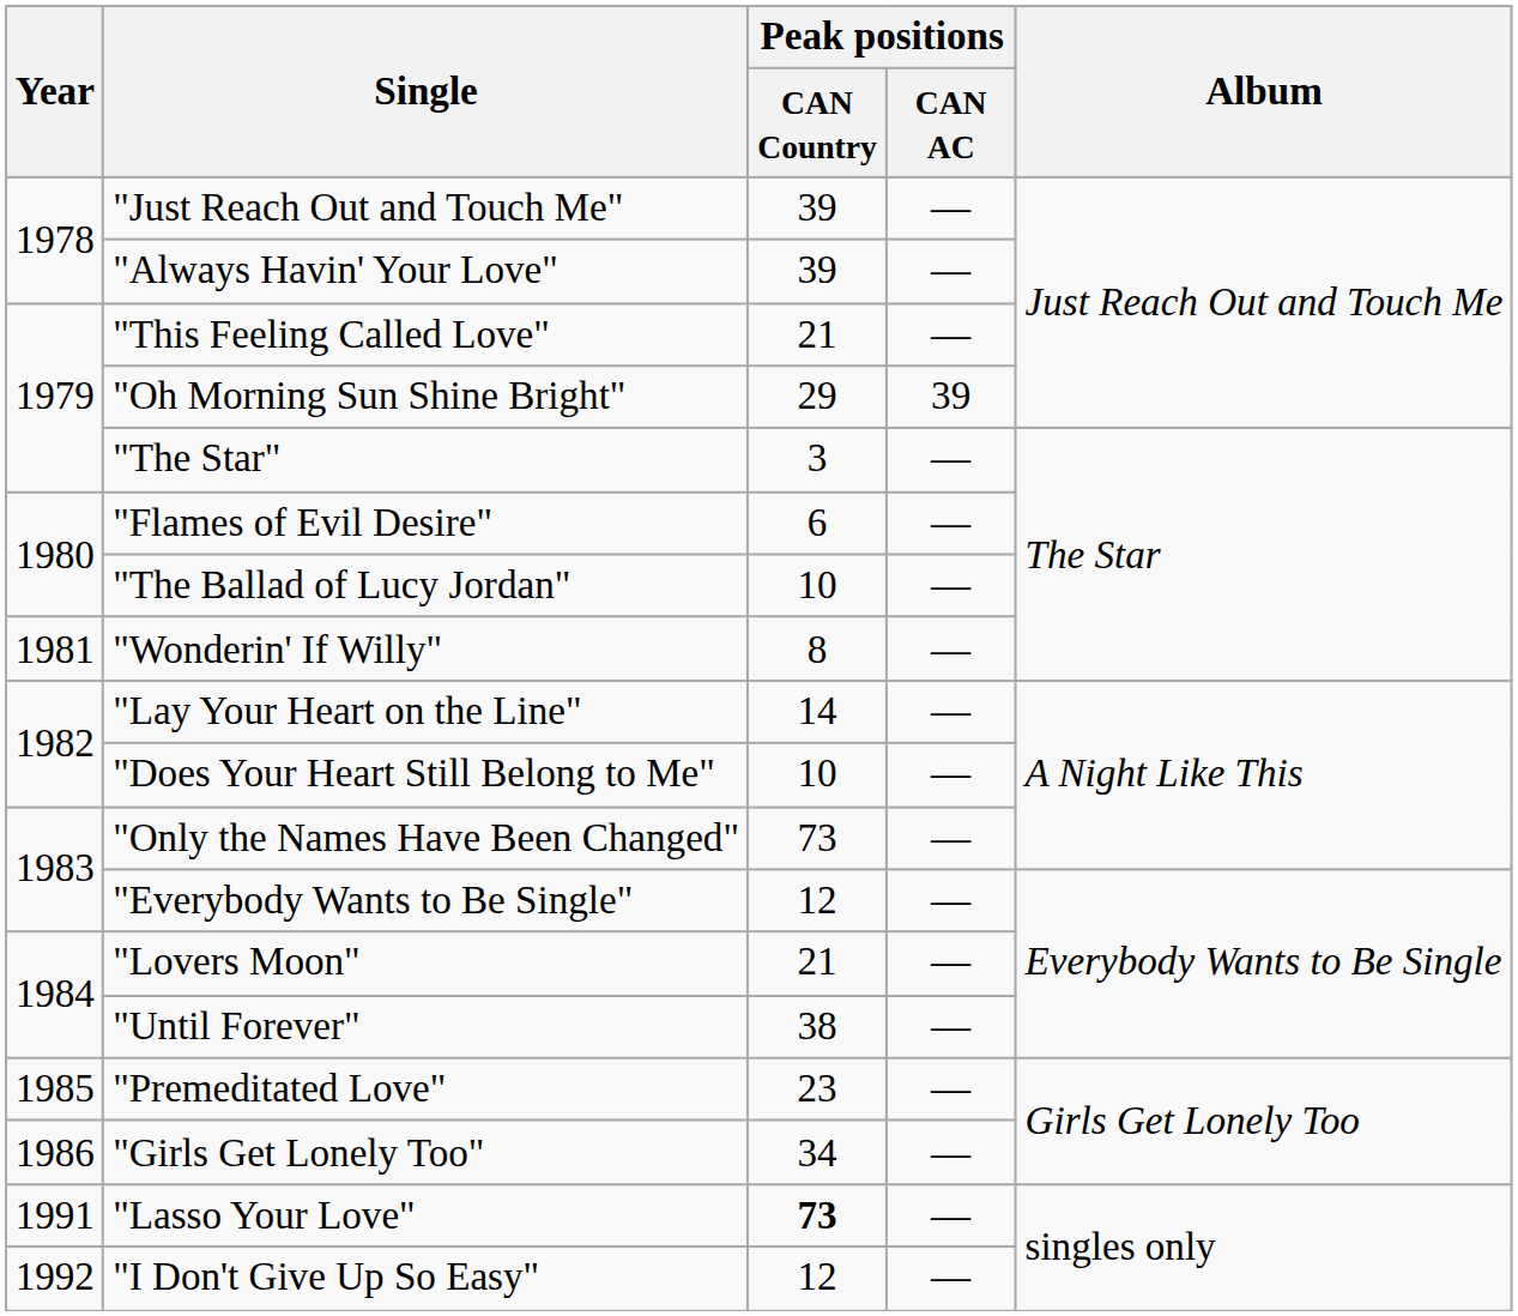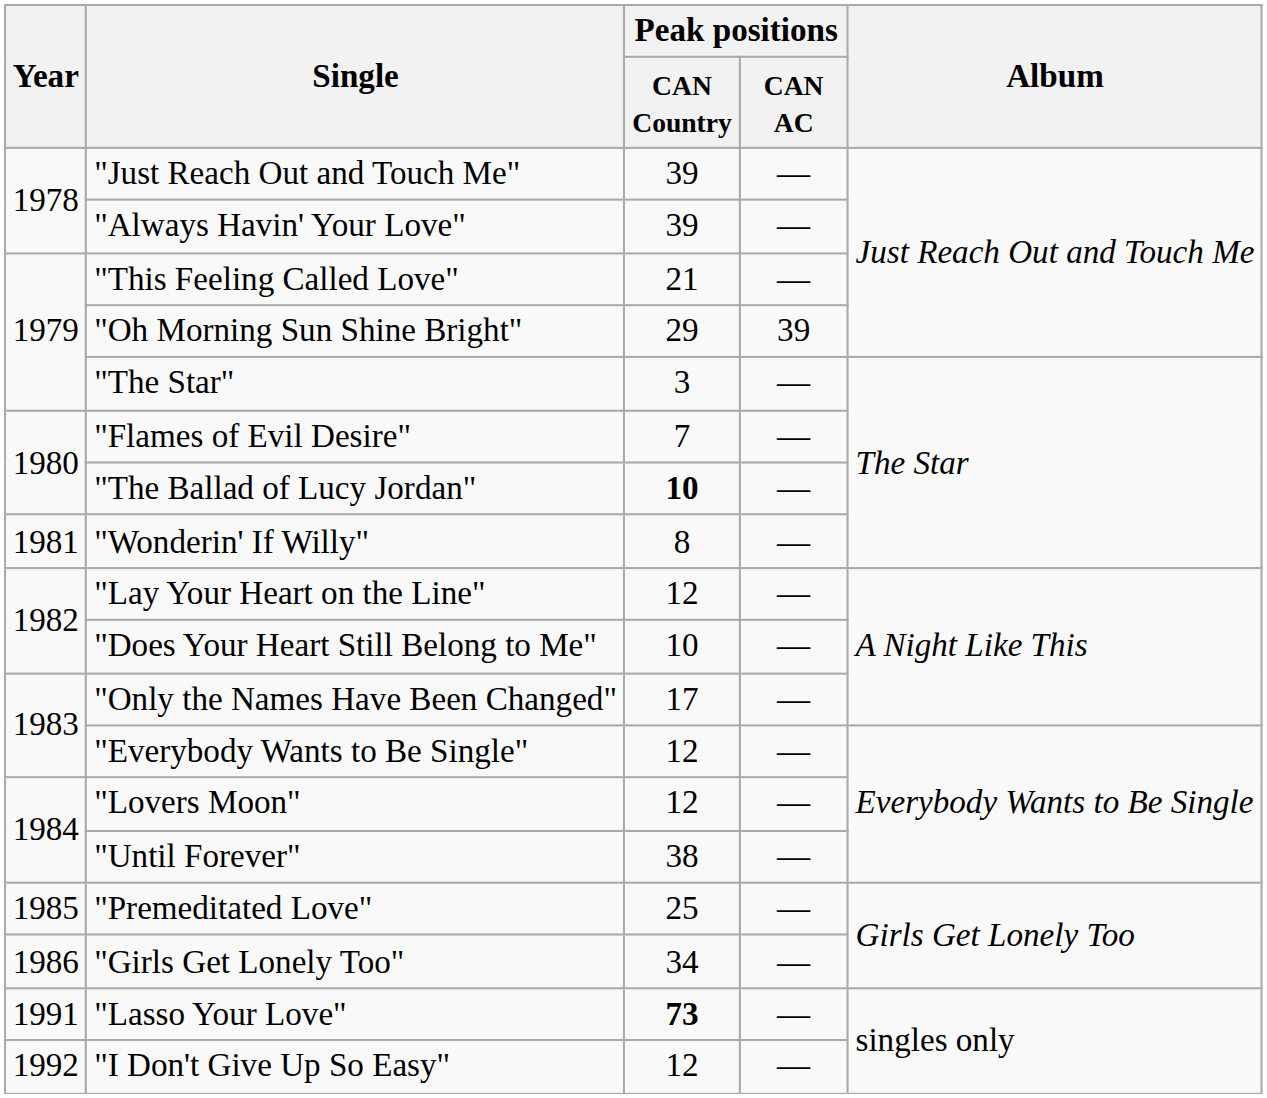"Flames of Evil Desire" | Peak positions / CAN Country: 6 -> 7
"The Ballad of Lucy Jordan" | Peak positions / CAN Country: normal -> bold
"Lay Your Heart on the Line" | Peak positions / CAN Country: 14 -> 12
"Only the Names Have Been Changed" | Peak positions / CAN Country: 73 -> 17
"Lovers Moon" | Peak positions / CAN Country: 21 -> 12
"Premeditated Love" | Peak positions / CAN Country: 23 -> 25
